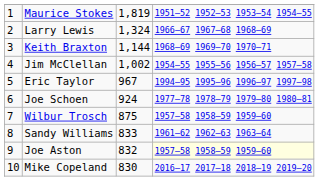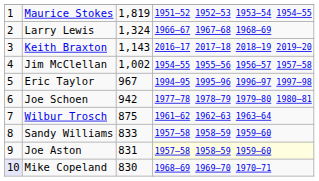Keith Braxton | column 3: 1,144 -> 1,143
Keith Braxton | column 4: 1968–69 1969–70 1970–71 -> 2016–17 2017–18 2018–19 2019–20
Joe Schoen | column 3: 924 -> 942
Wilbur Trosch | column 4: 1957–58 1958–59 1959–60 -> 1961–62 1962–63 1963–64
Sandy Williams | column 4: 1961–62 1962–63 1963–64 -> 1957–58 1958–59 1959–60
Joe Aston | column 3: 832 -> 831
Mike Copeland | column 1: no background -> lavender background
Mike Copeland | column 4: 2016–17 2017–18 2018–19 2019–20 -> 1968–69 1969–70 1970–71
